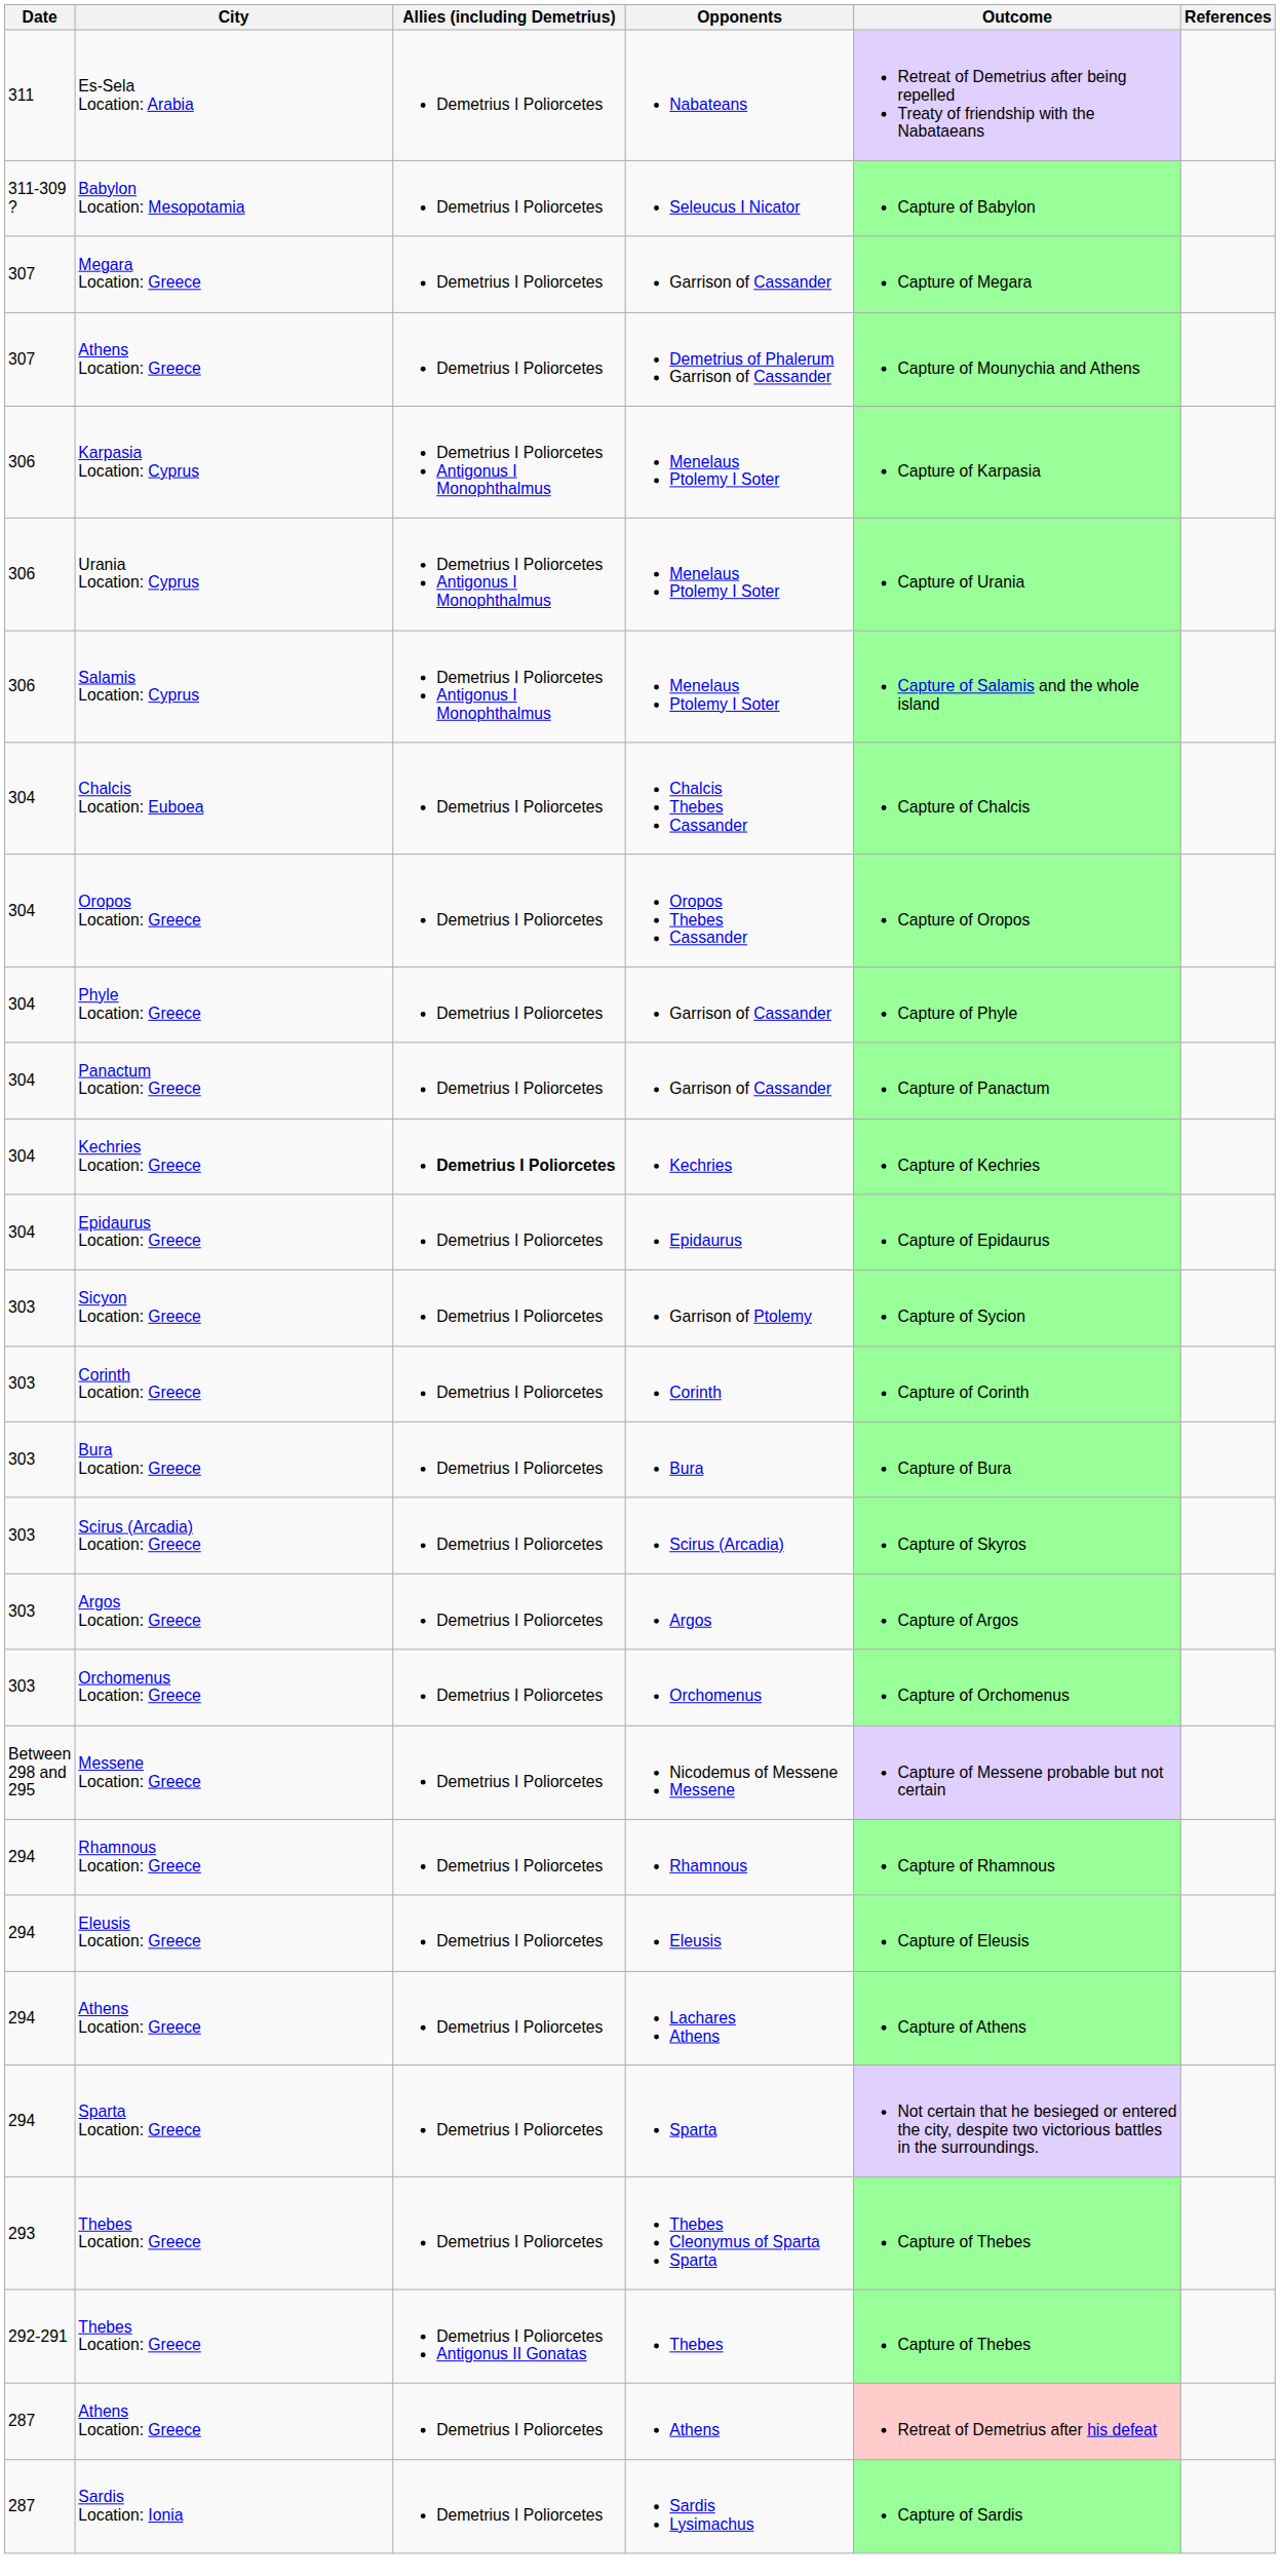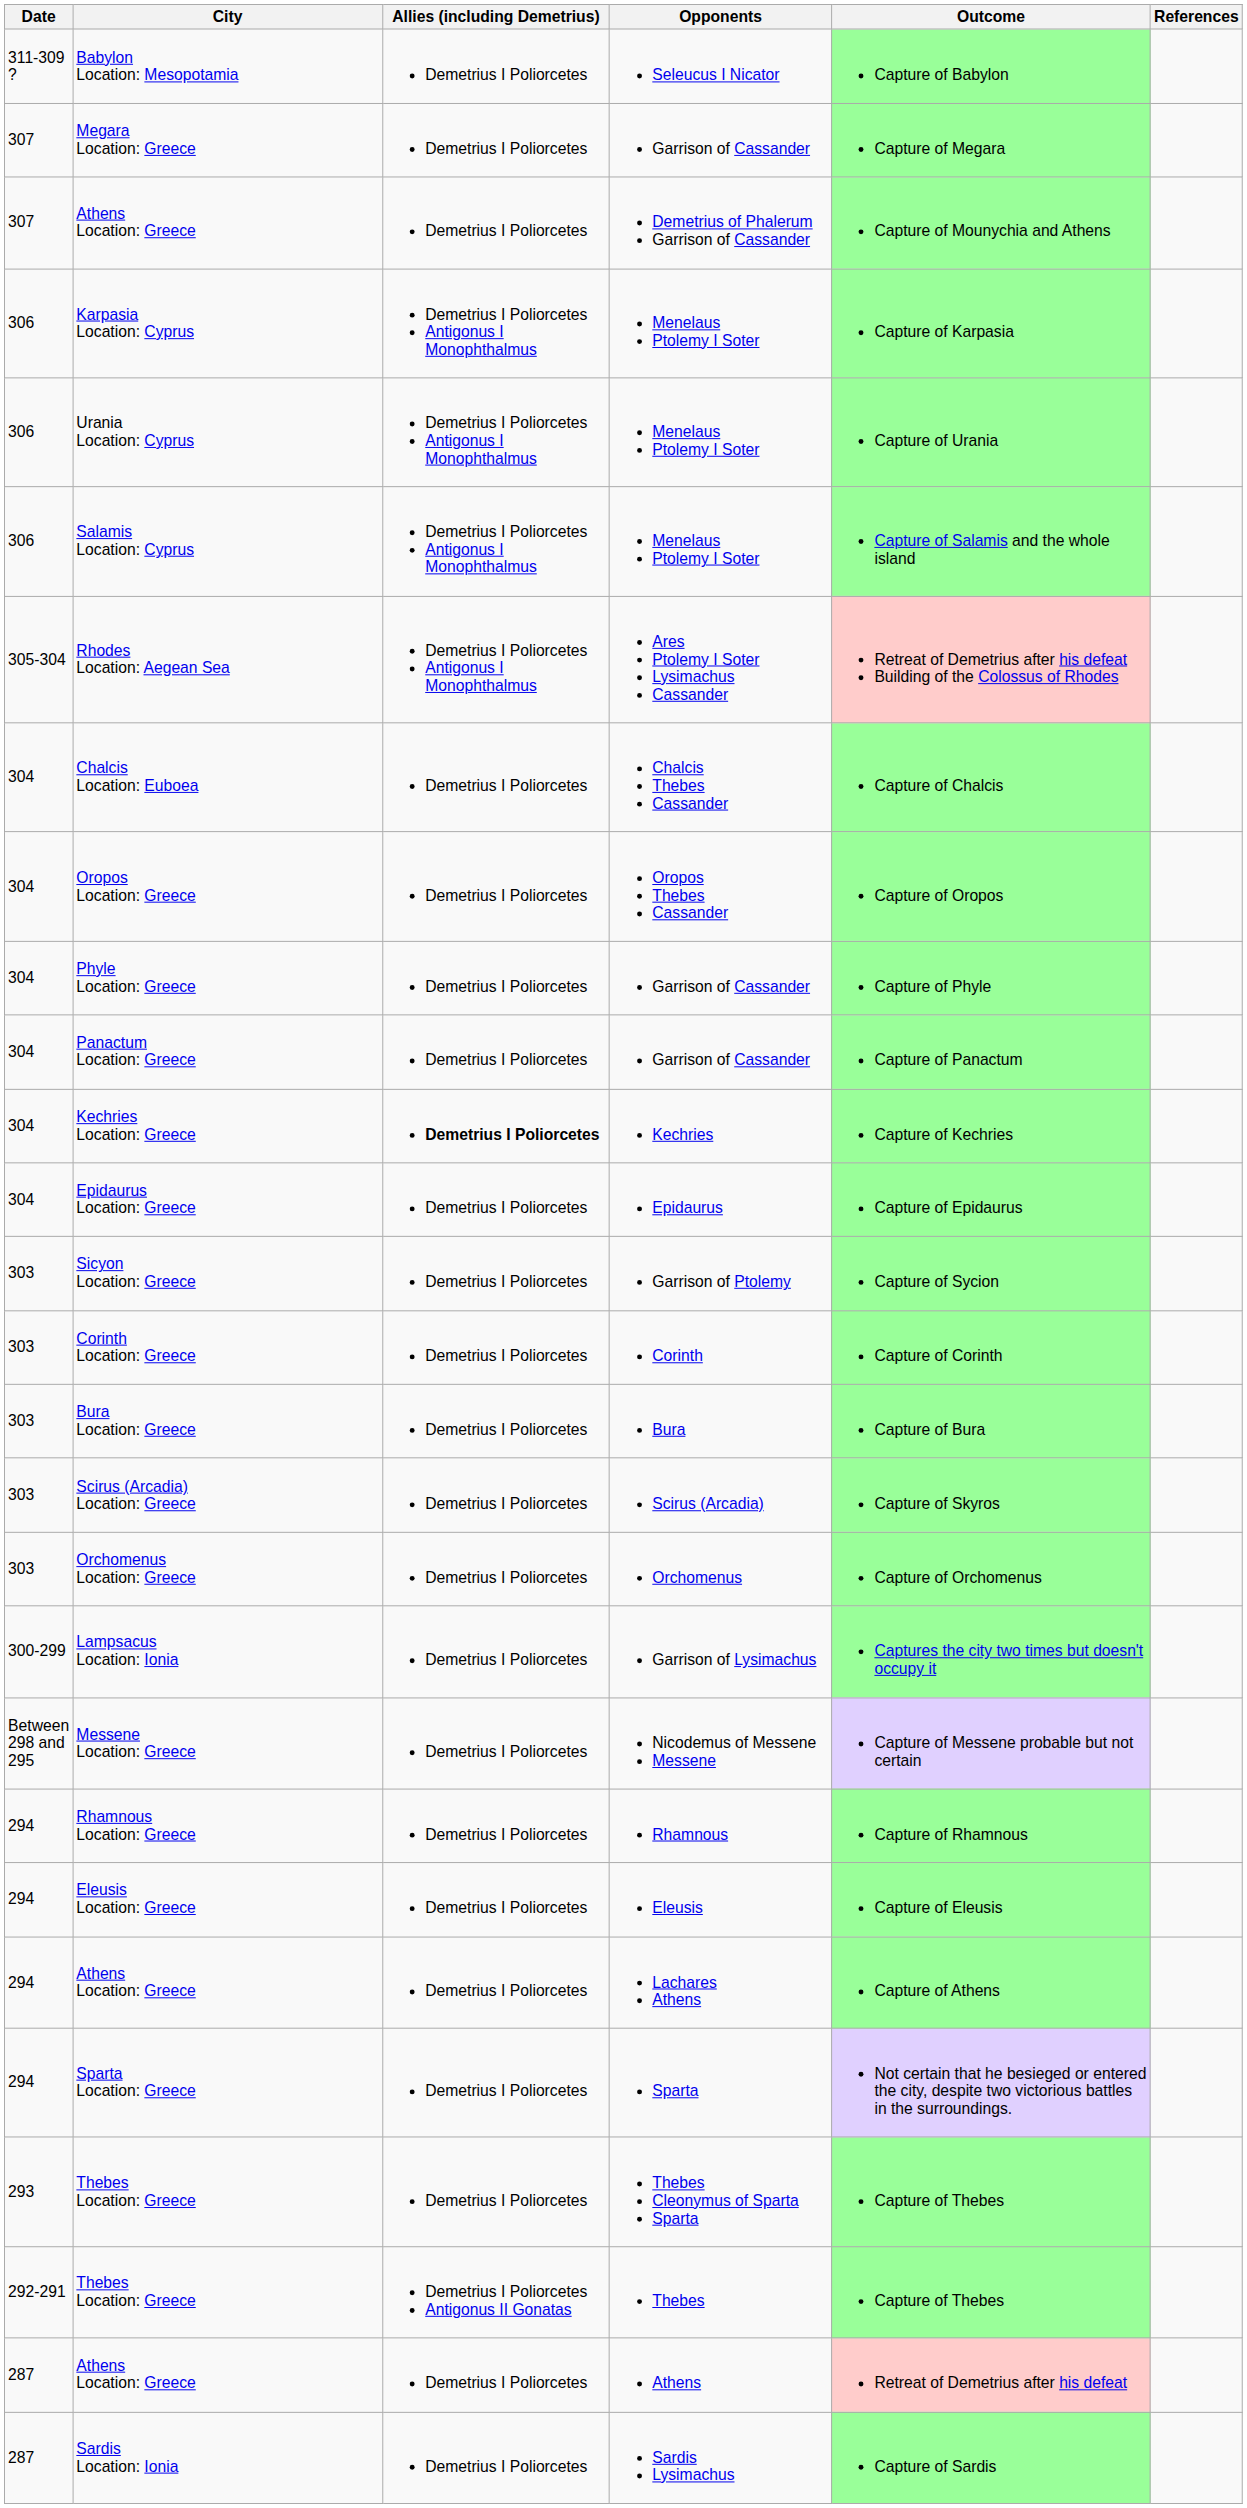- row: 311 | Es-Sela Location: Arabia | Demetrius I Poliorcetes | Nabateans | Retreat of Demetrius after being repelled Treaty of friendship with the Nabataeans
+ row: 305-304 | Rhodes Location: Aegean Sea | Demetrius I Poliorcetes Antigonus I Monophthalmus | Ares Ptolemy I Soter Lysimachus Cassander | Retreat of Demetrius after his defeat Building of the Colossus of Rhodes
- row: 303 | Argos Location: Greece | Demetrius I Poliorcetes | Argos | Capture of Argos
+ row: 300-299 | Lampsacus Location: Ionia | Demetrius I Poliorcetes | Garrison of Lysimachus | Captures the city two times but doesn't occupy it
